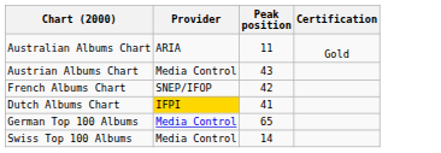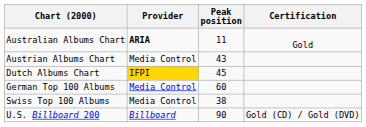Australian Albums Chart | Provider: normal -> bold
- row: French Albums Chart | SNEP/IFOP | 42
Dutch Albums Chart | Peak position: 41 -> 45
German Top 100 Albums | Peak position: 65 -> 60
Swiss Top 100 Albums | Peak position: 14 -> 38
+ row: U.S. Billboard 200 | Billboard | 90 | Gold (CD) / Gold (DVD)
